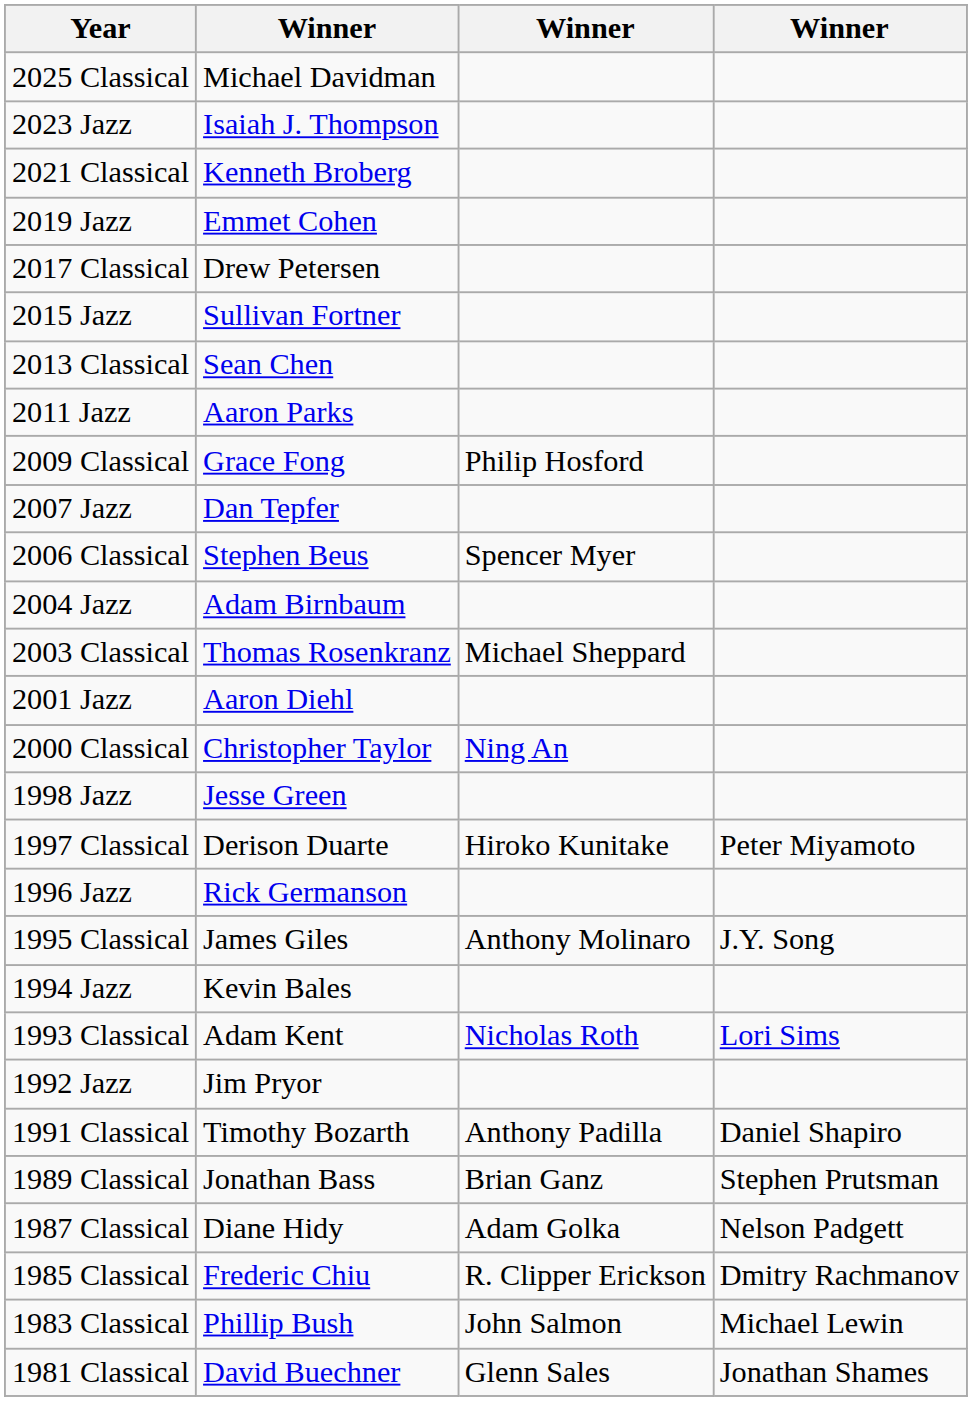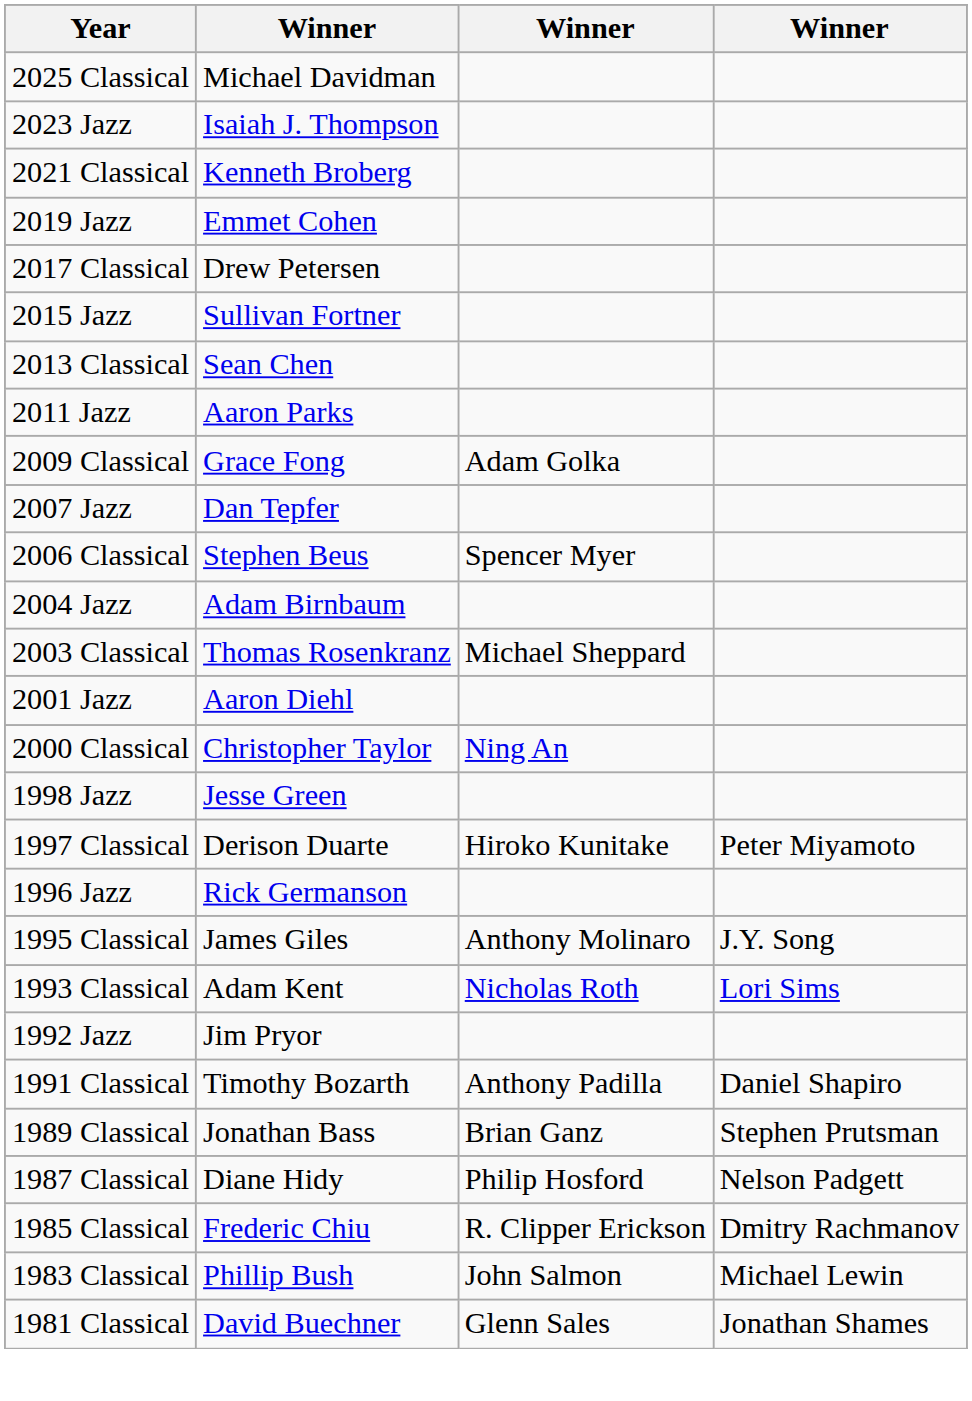2009 Classical | column 3: Philip Hosford -> Adam Golka
- row: 1994 Jazz | Kevin Bales
1987 Classical | column 3: Adam Golka -> Philip Hosford
